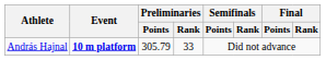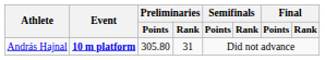András Hajnal | Preliminaries / Points: 305.79 -> 305.80
András Hajnal | Preliminaries / Rank: 33 -> 31
